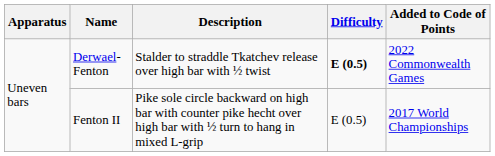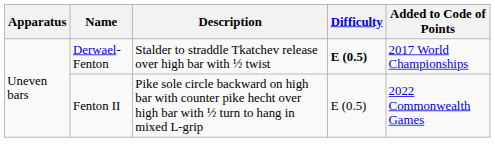Derwael-Fenton | Added to Code of Points: 2022 Commonwealth Games -> 2017 World Championships
Fenton II | Added to Code of Points: 2017 World Championships -> 2022 Commonwealth Games
